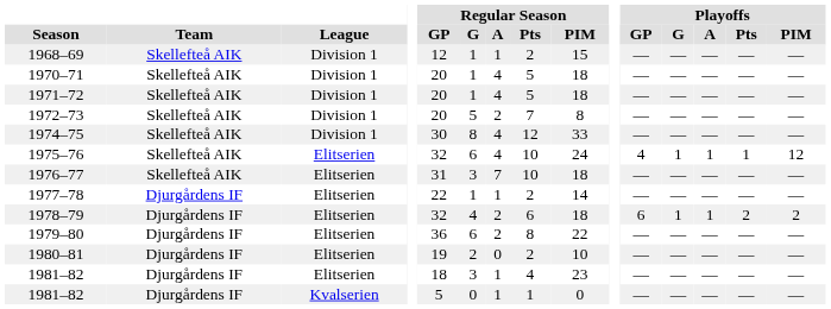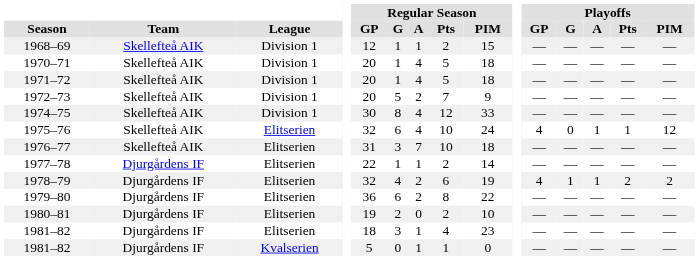1972–73 | Regular Season / PIM: 8 -> 9
1975–76 | Playoffs / G: 1 -> 0
1978–79 | Regular Season / PIM: 18 -> 19
1978–79 | Playoffs / GP: 6 -> 4
